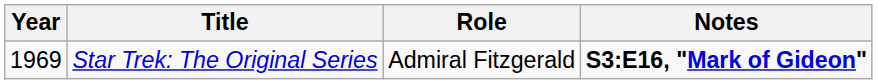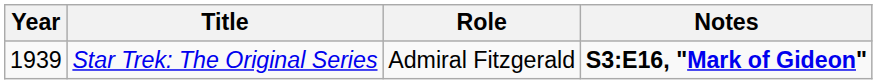Star Trek: The Original Series | Year: 1969 -> 1939
